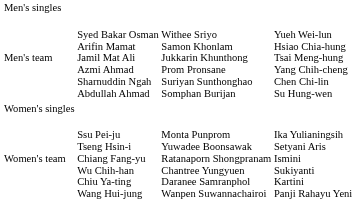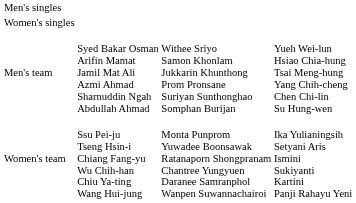rows swapped: Men's team <-> Women's singles
